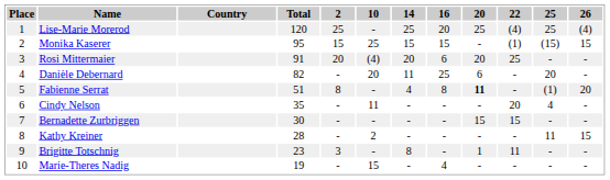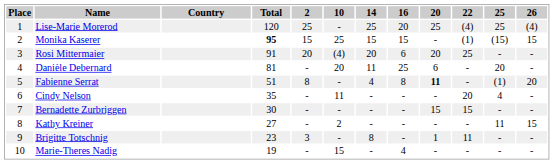Monika Kaserer | Total: normal -> bold
Danièle Debernard | Total: 82 -> 81
Kathy Kreiner | Total: 28 -> 27
